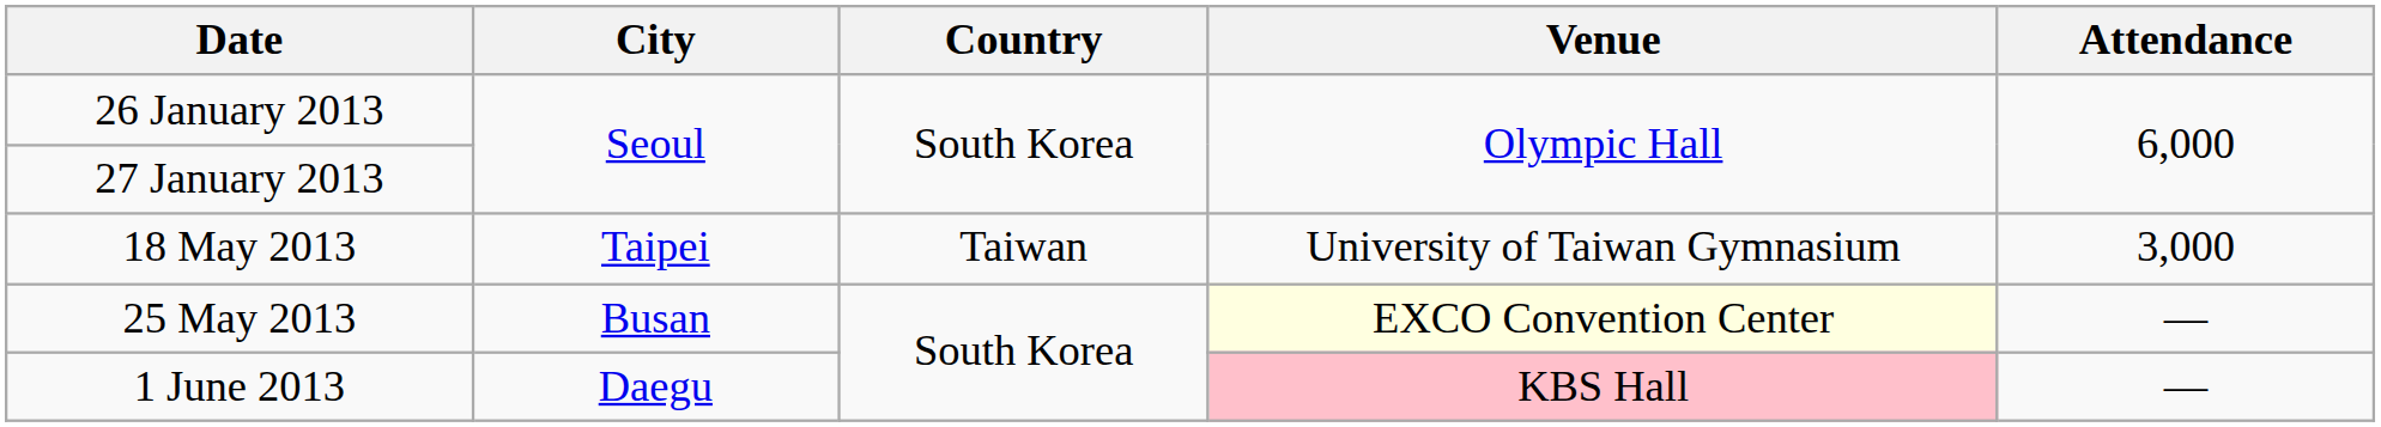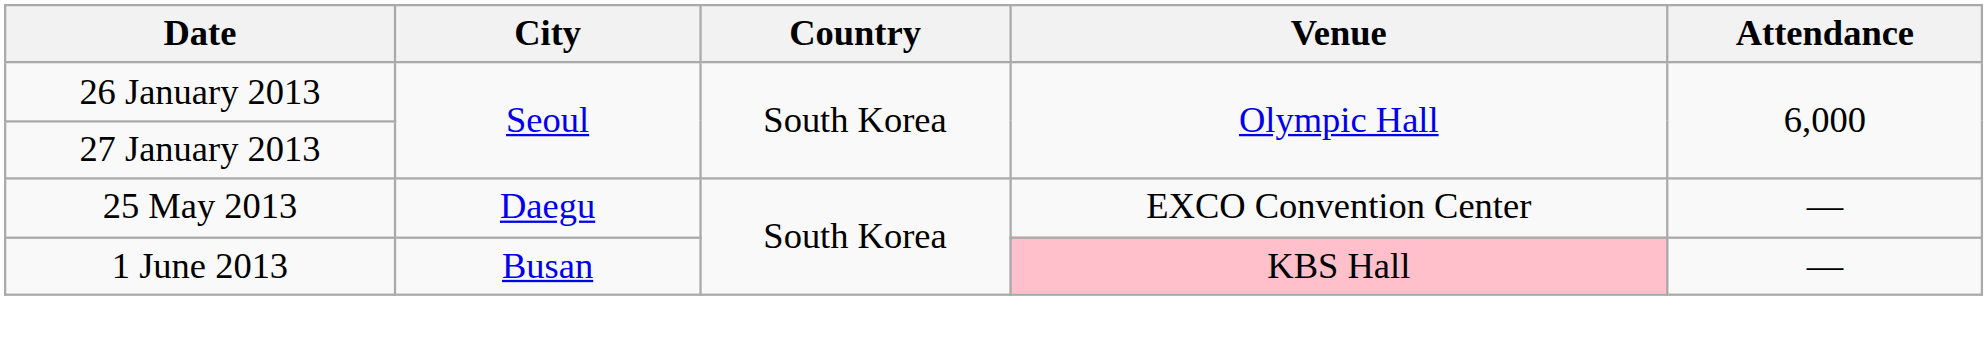- row: 18 May 2013 | Taipei | Taiwan | University of Taiwan Gymnasium | 3,000
25 May 2013 | City: Busan -> Daegu
25 May 2013 | Venue: lightyellow background -> no background
1 June 2013 | City: Daegu -> Busan
